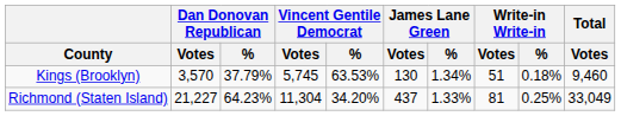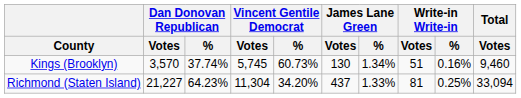Kings (Brooklyn) | Dan Donovan Republican / %: 37.79% -> 37.74%
Kings (Brooklyn) | Vincent Gentile Democrat / %: 63.53% -> 60.73%
Kings (Brooklyn) | Write-in Write-in / %: 0.18% -> 0.16%
Richmond (Staten Island) | Total / Votes: 33,049 -> 33,094
